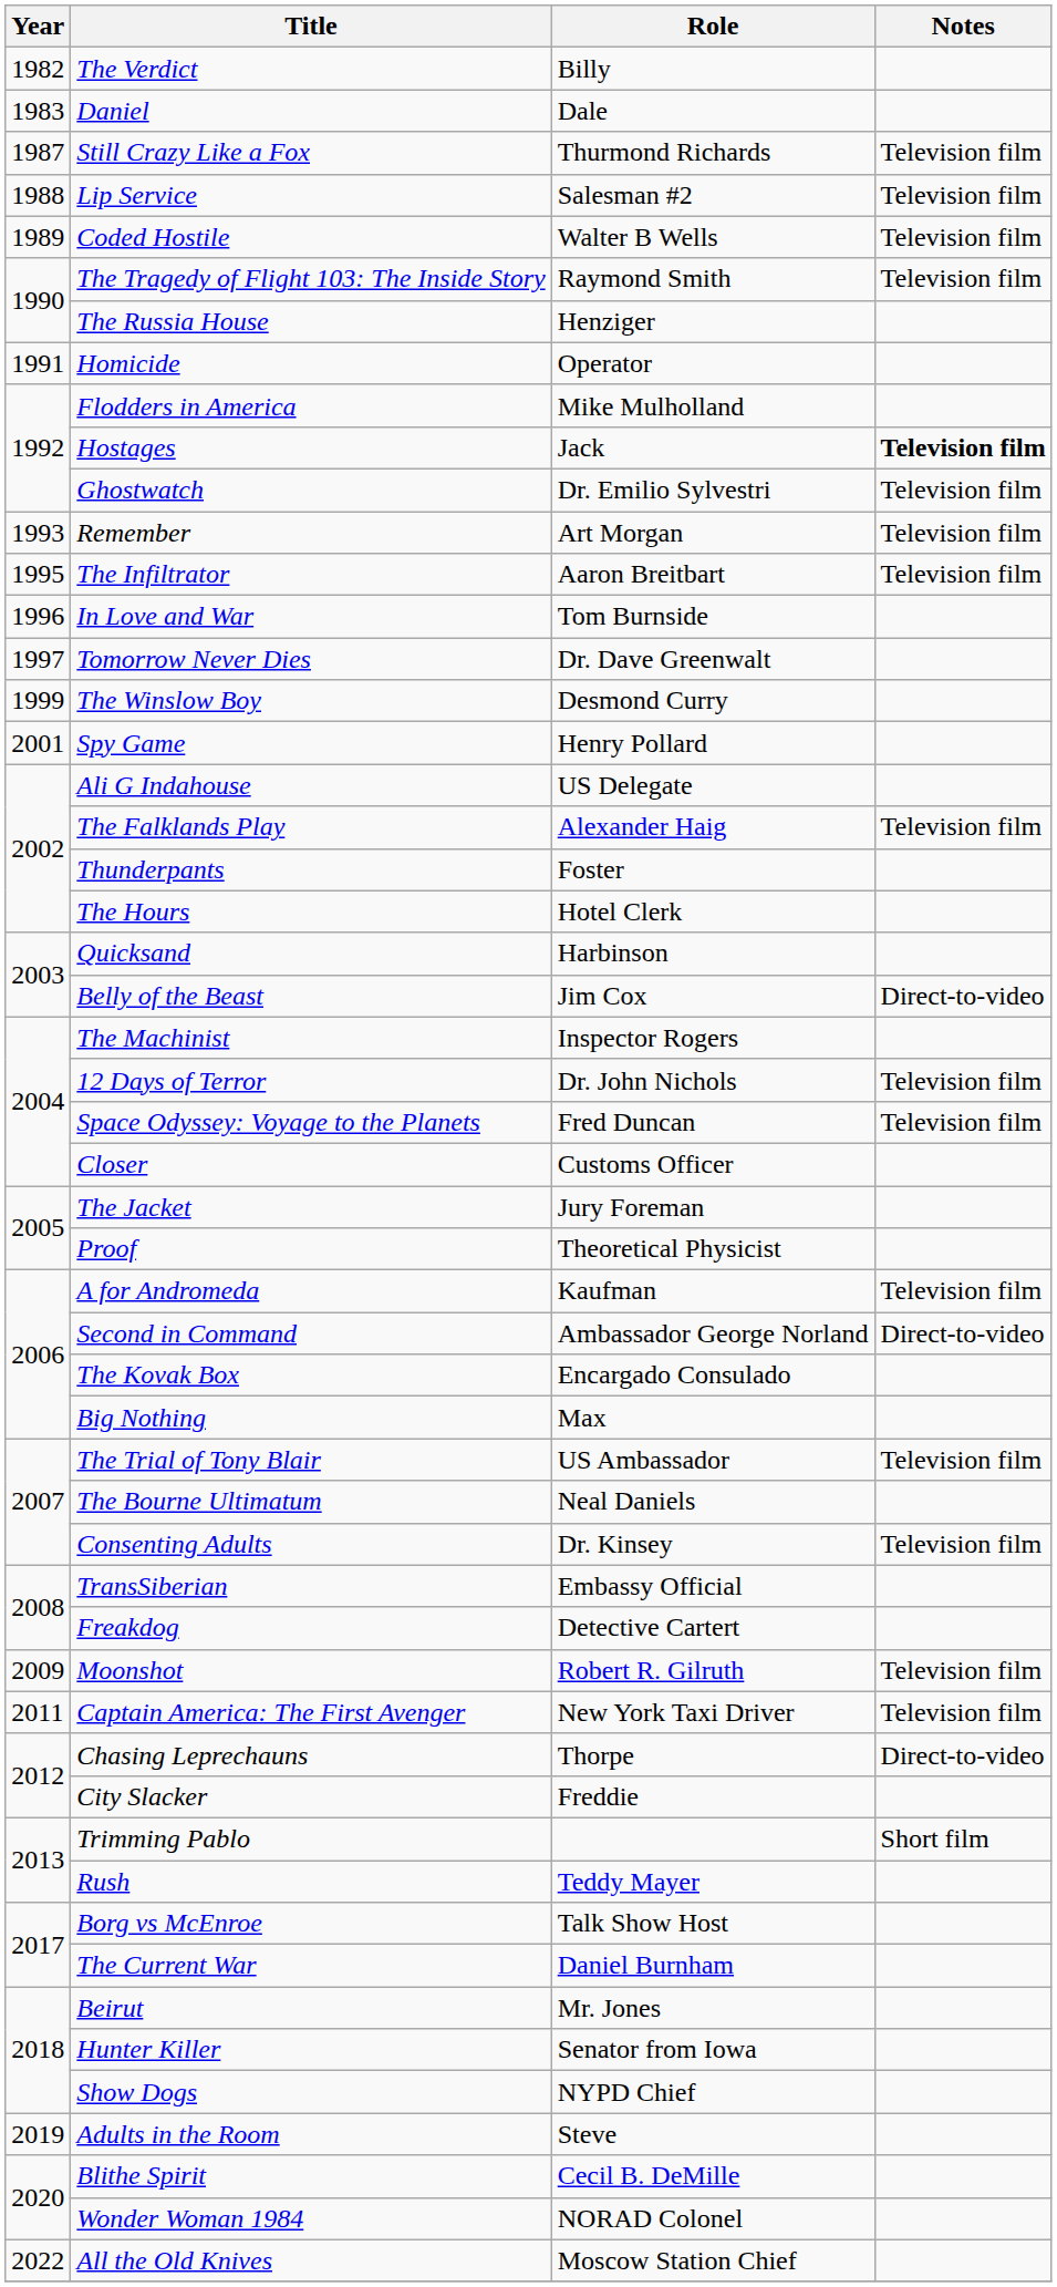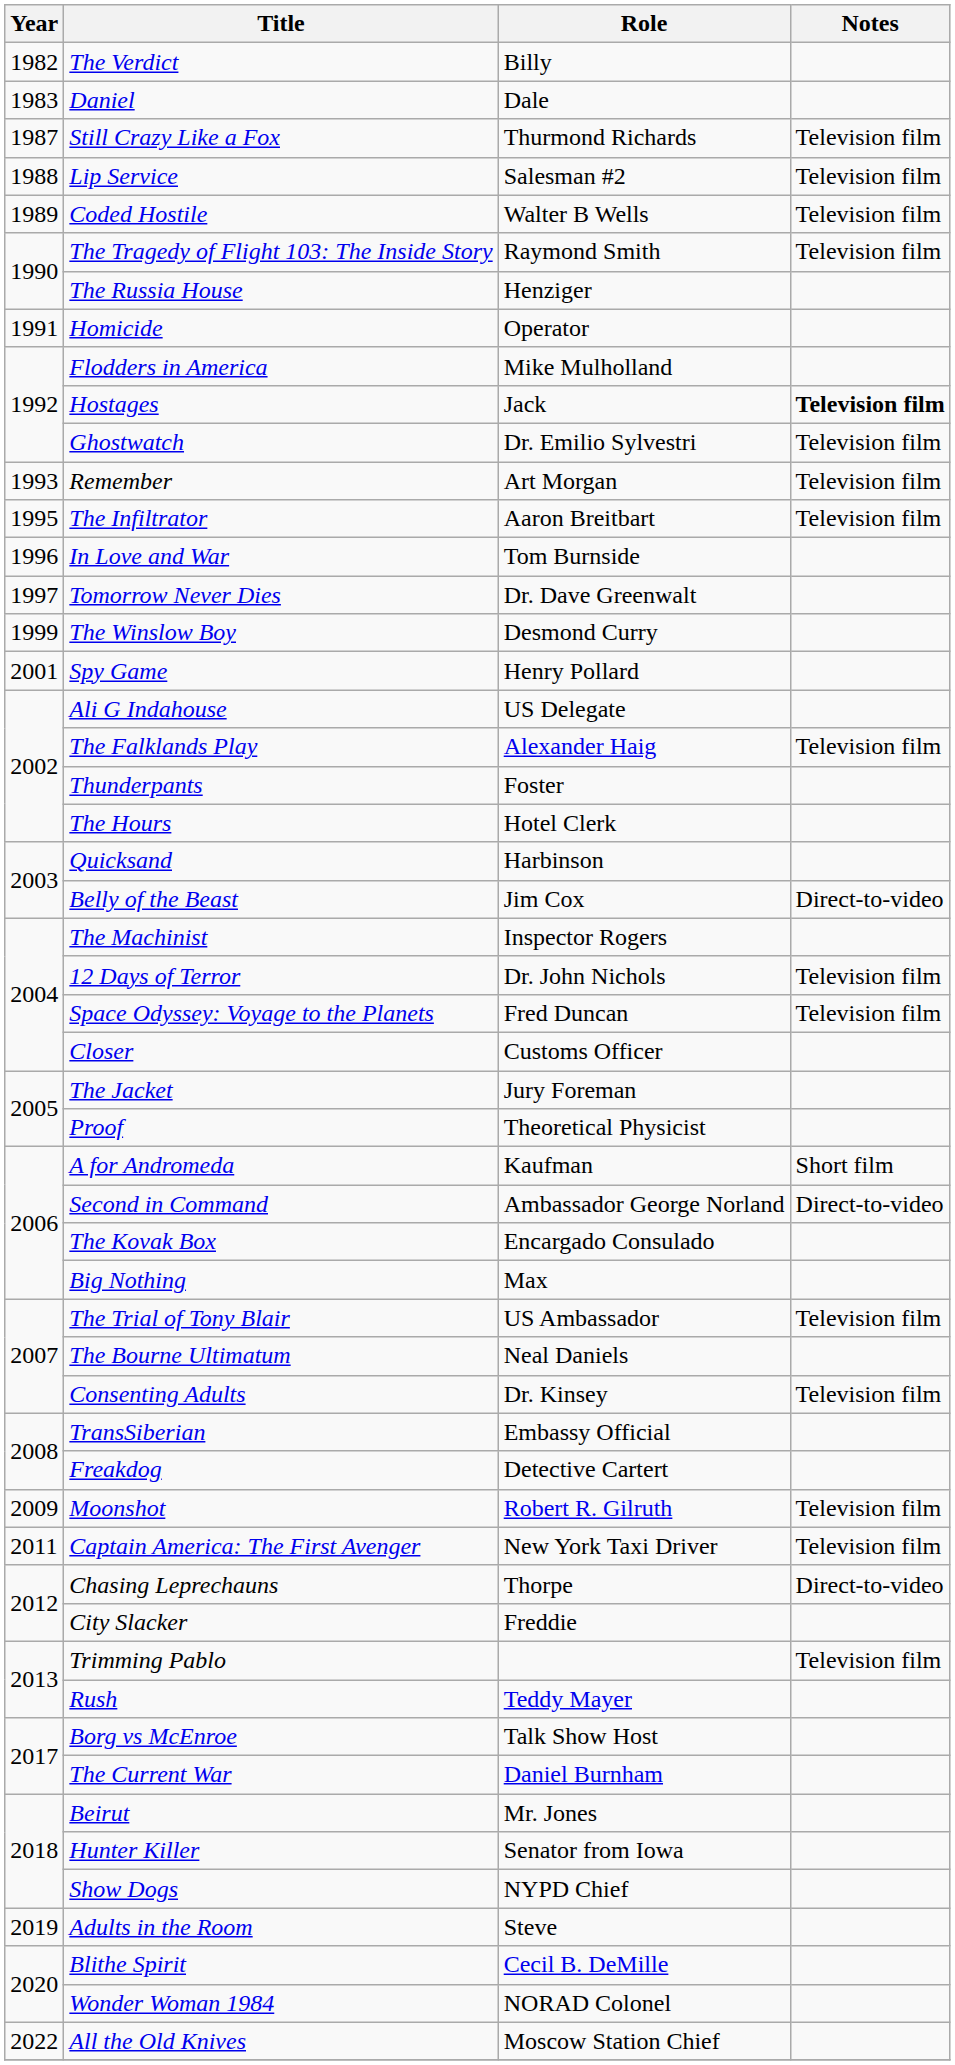A for Andromeda | Notes: Television film -> Short film
Trimming Pablo | Notes: Short film -> Television film
